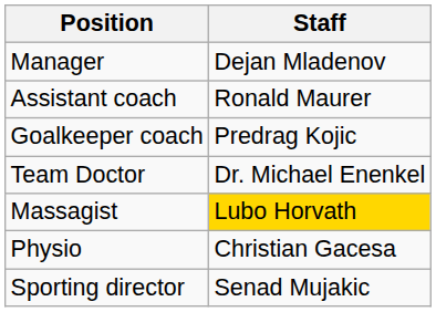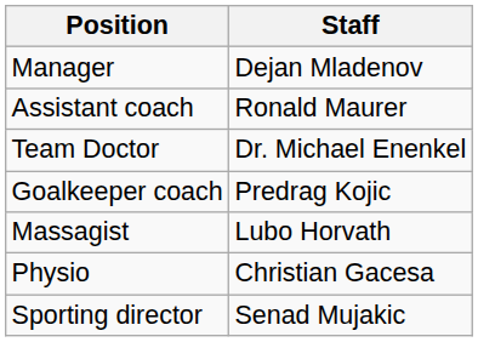rows swapped: Goalkeeper coach <-> Team Doctor
Massagist | Staff: gold background -> no background
